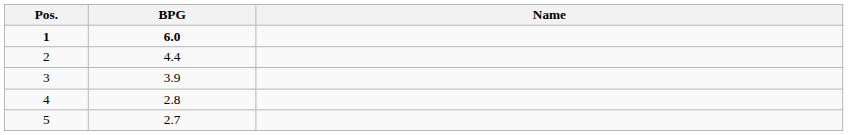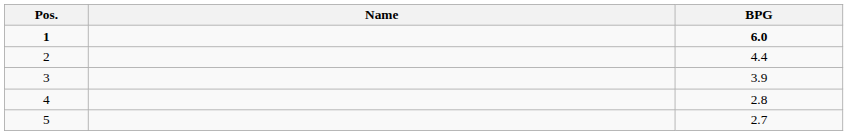columns swapped: Name <-> BPG
